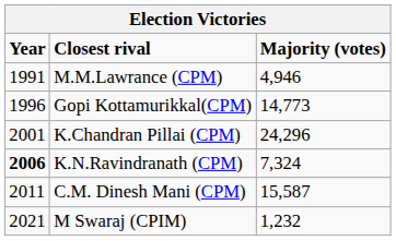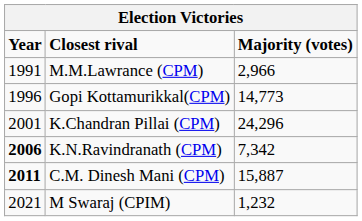M.M.Lawrance (CPM) | Majority (votes): 4,946 -> 2,966
K.N.Ravindranath (CPM) | Majority (votes): 7,324 -> 7,342
C.M. Dinesh Mani (CPM) | Year: normal -> bold
C.M. Dinesh Mani (CPM) | Majority (votes): 15,587 -> 15,887
